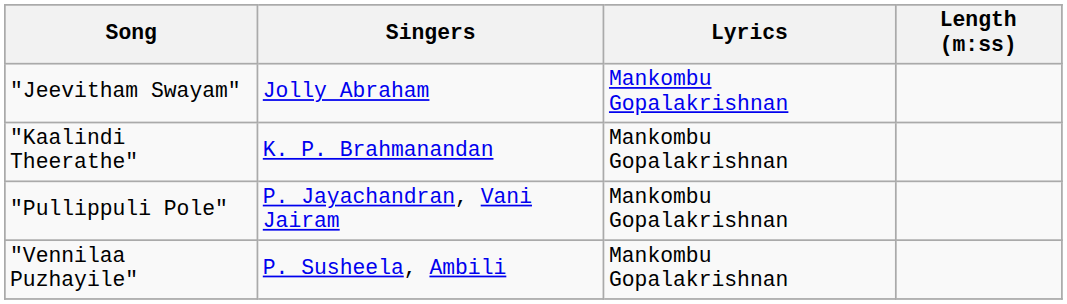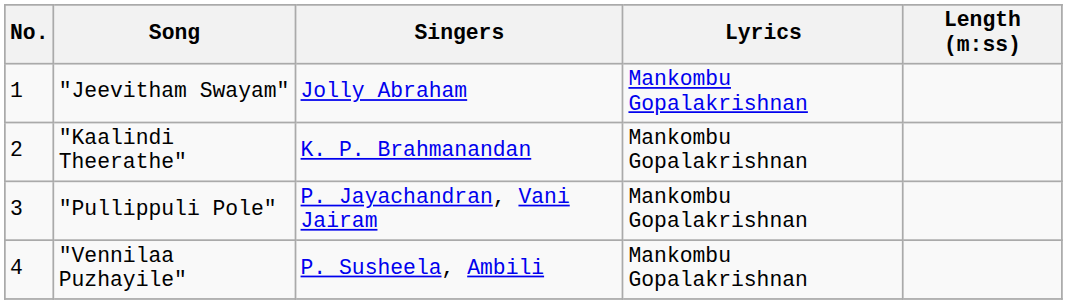+ column: No. | 1 | 2 | 3 | 4
